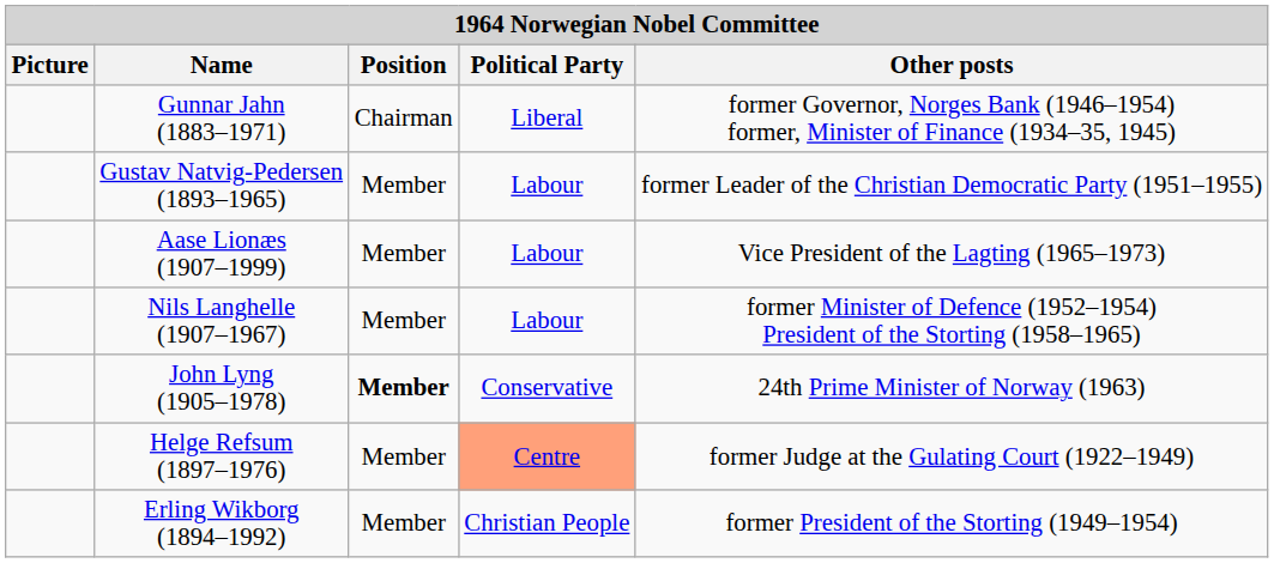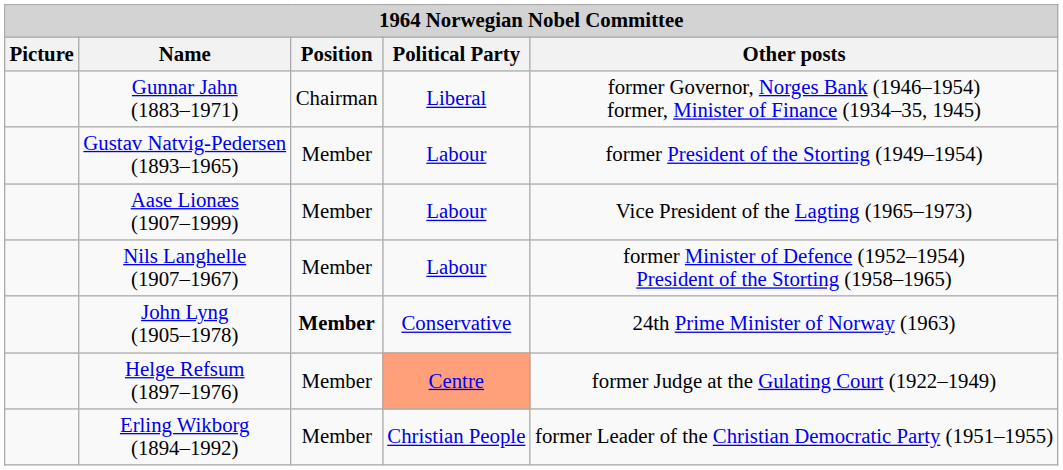Gustav Natvig-Pedersen (1893–1965) | Other posts: former Leader of the Christian Democratic Party (1951–1955) -> former President of the Storting (1949–1954)
Erling Wikborg (1894–1992) | Other posts: former President of the Storting (1949–1954) -> former Leader of the Christian Democratic Party (1951–1955)
